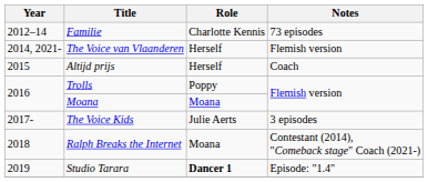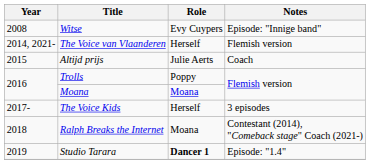+ row: 2008 | Witse | Evy Cuypers | Episode: "Innige band"
- row: 2012–14 | Familie | Charlotte Kennis | 73 episodes
Altijd prijs | Role: Herself -> Julie Aerts
The Voice Kids | Role: Julie Aerts -> Herself
